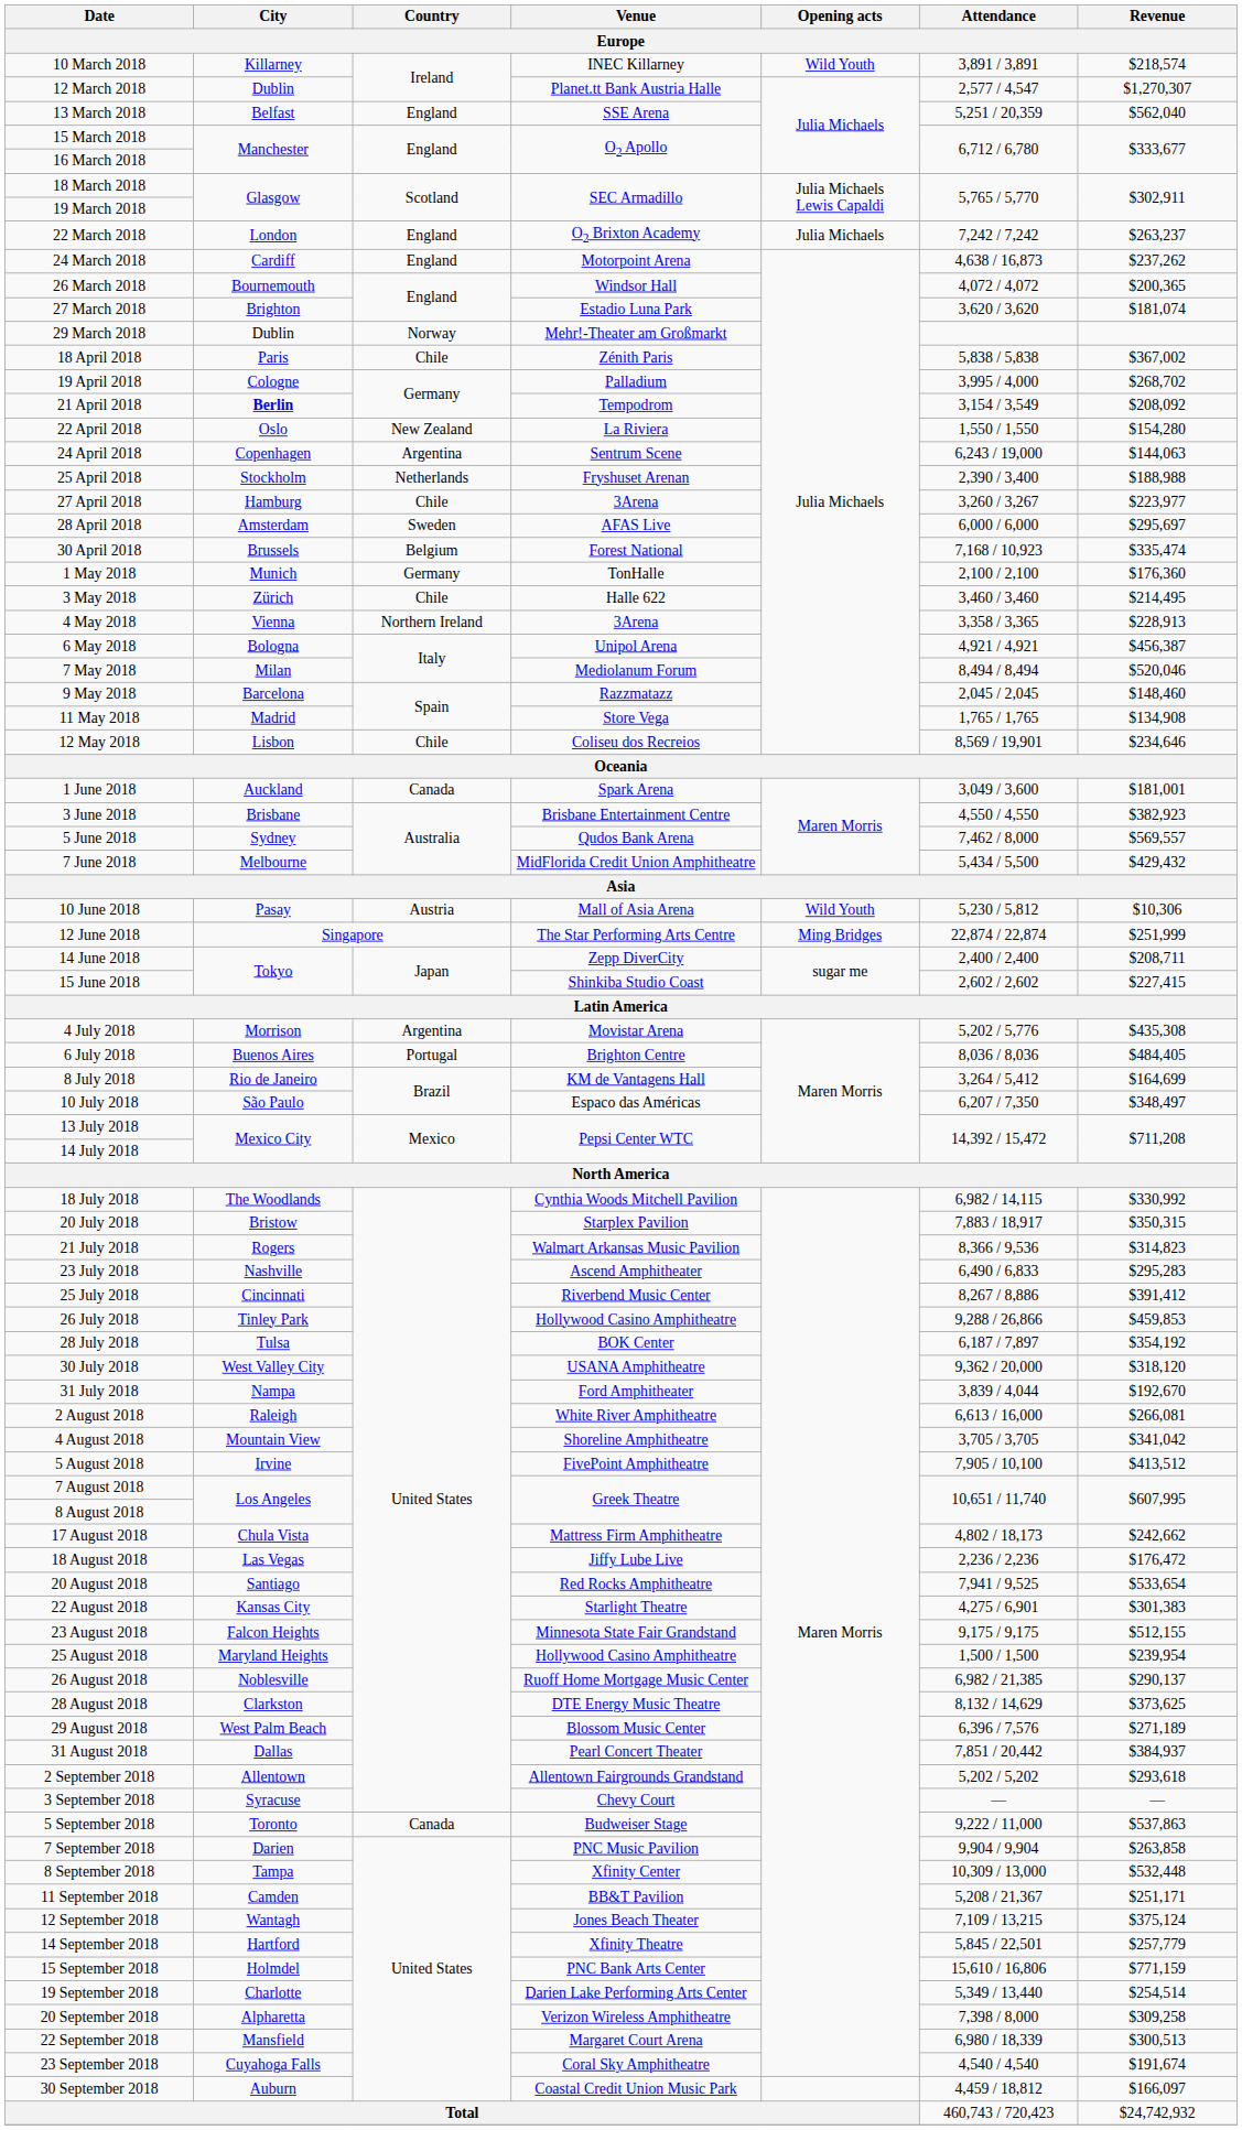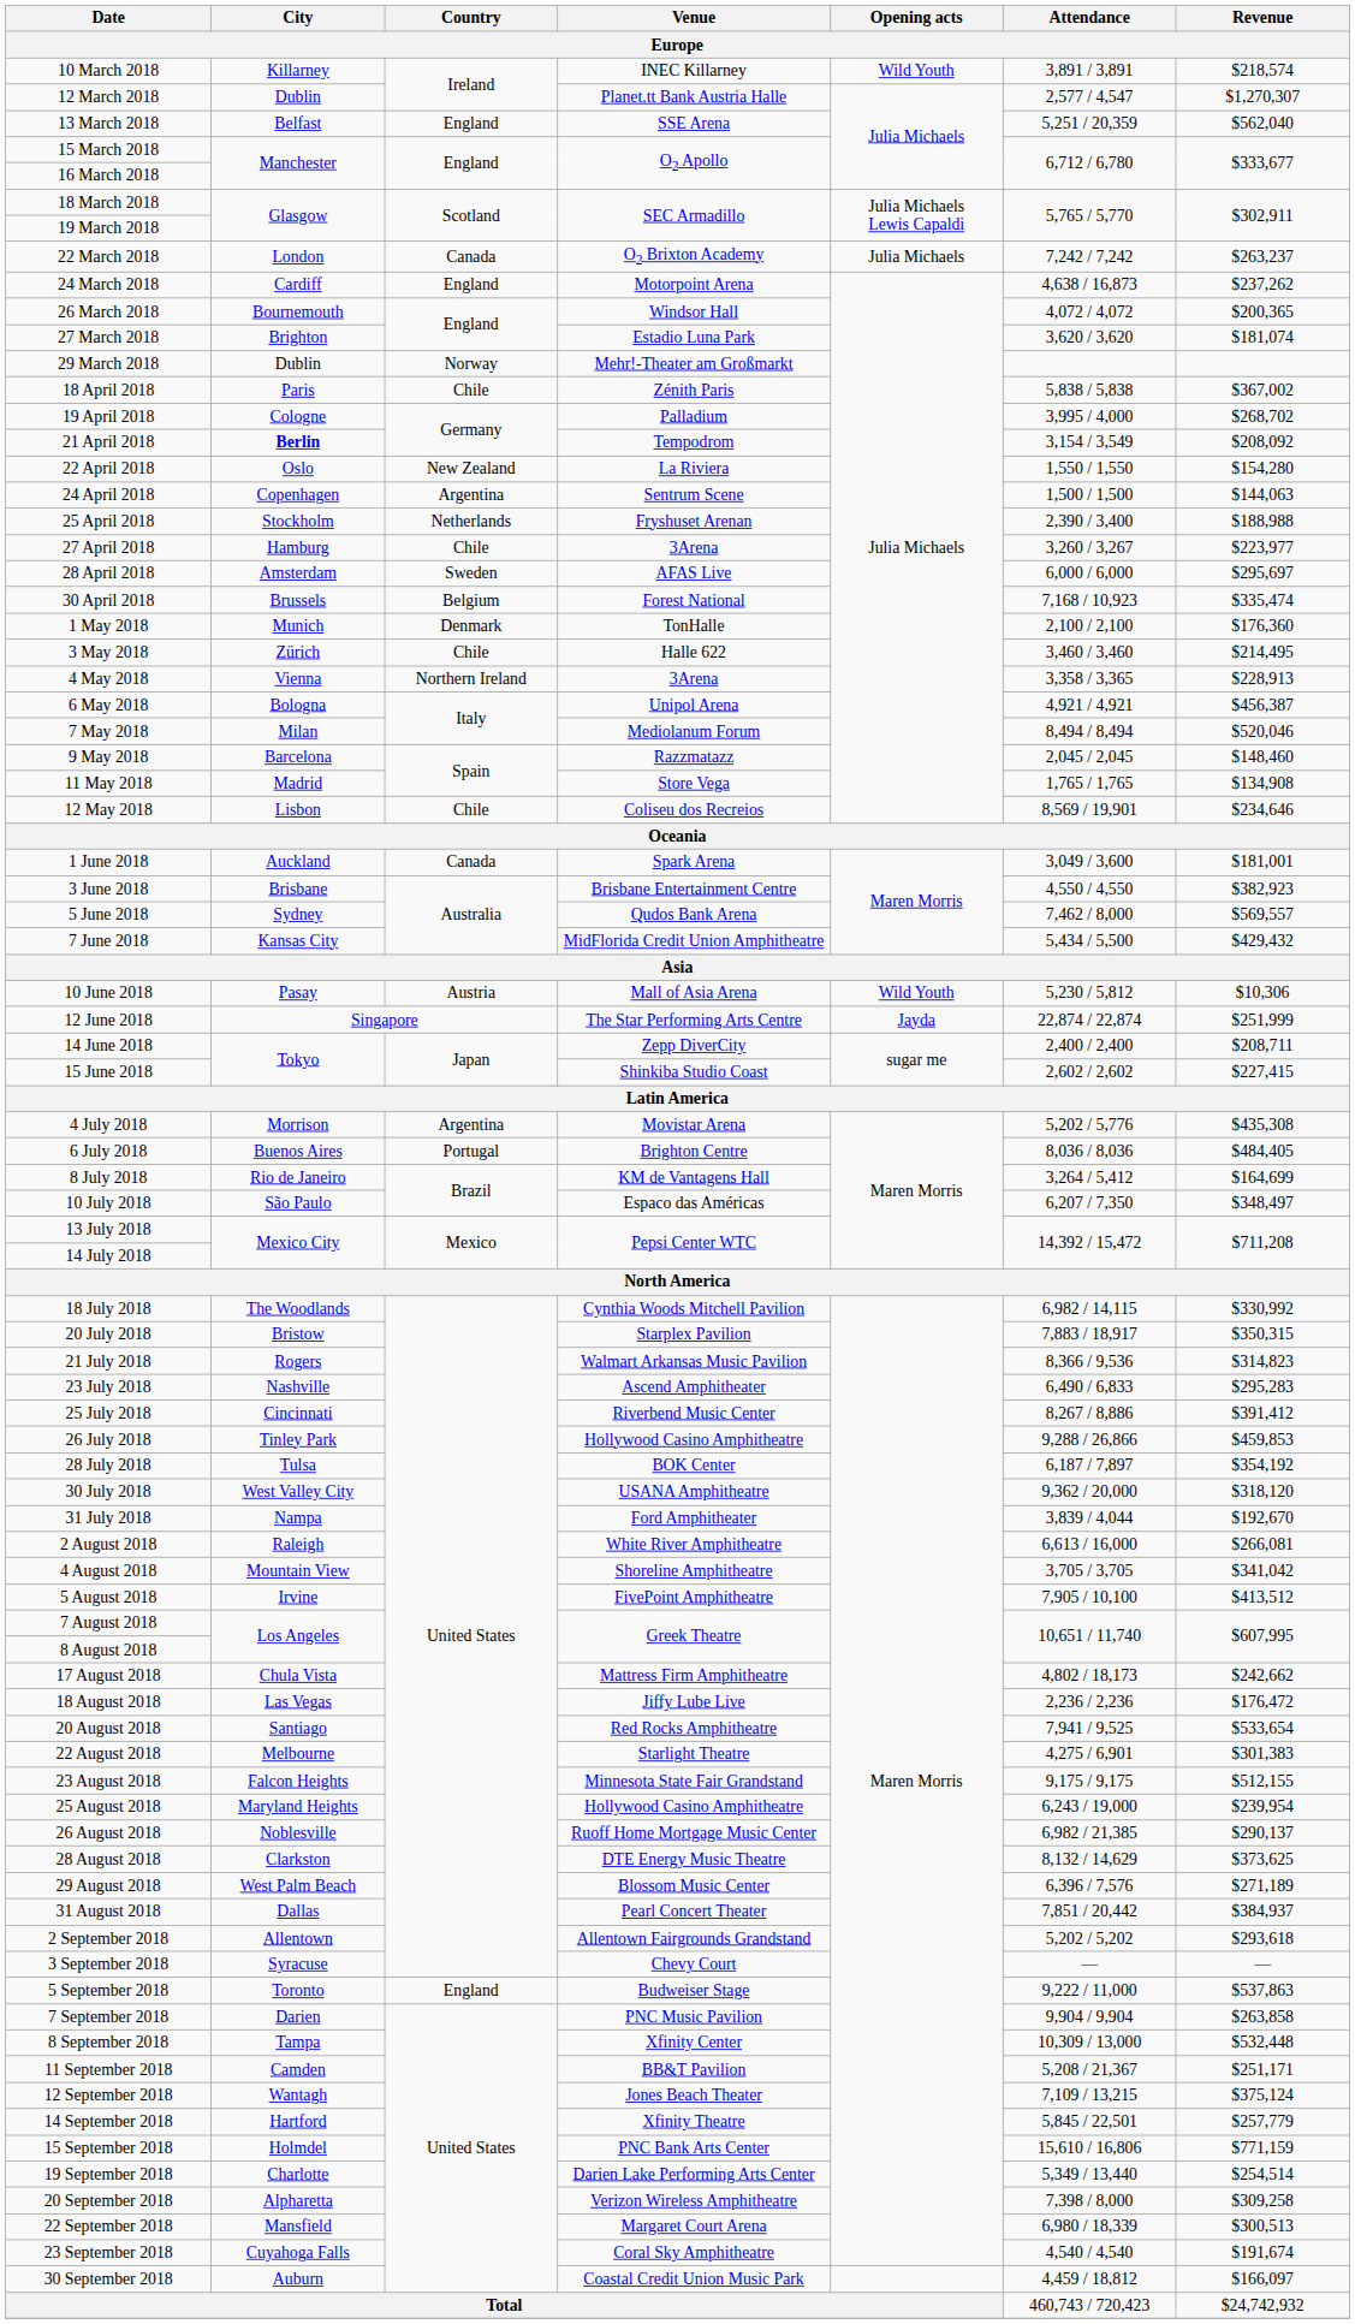22 March 2018 | Country: England -> Canada
24 April 2018 | Attendance: 6,243 / 19,000 -> 1,500 / 1,500
1 May 2018 | Country: Germany -> Denmark
7 June 2018 | City: Melbourne -> Kansas City
12 June 2018 | Opening acts: Ming Bridges -> Jayda
22 August 2018 | City: Kansas City -> Melbourne
25 August 2018 | Attendance: 1,500 / 1,500 -> 6,243 / 19,000
5 September 2018 | Country: Canada -> England
